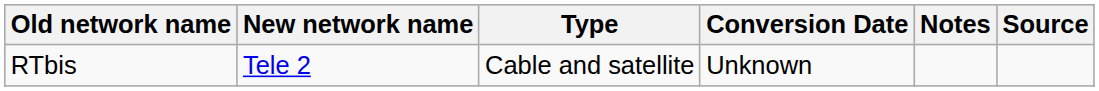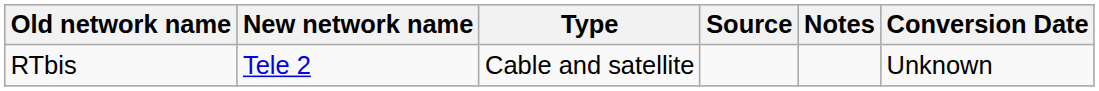columns swapped: Conversion Date <-> Source
